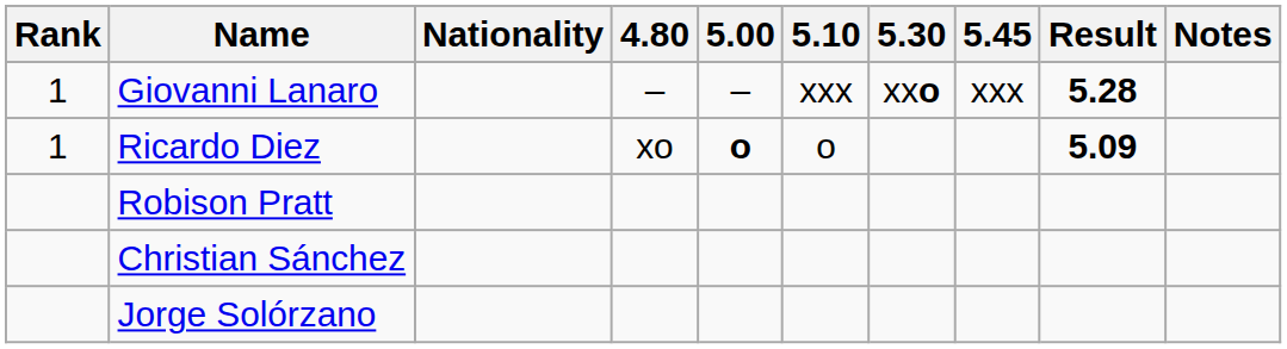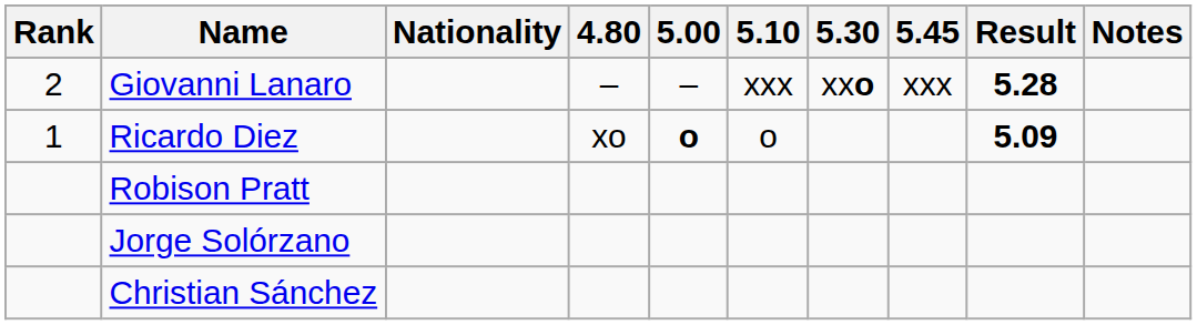Giovanni Lanaro | Rank: 1 -> 2
rows swapped: Christian Sánchez <-> Jorge Solórzano
